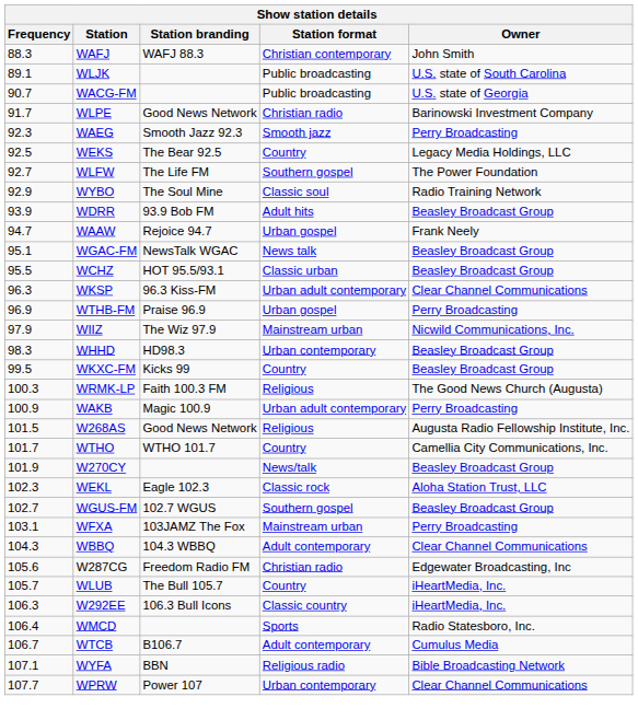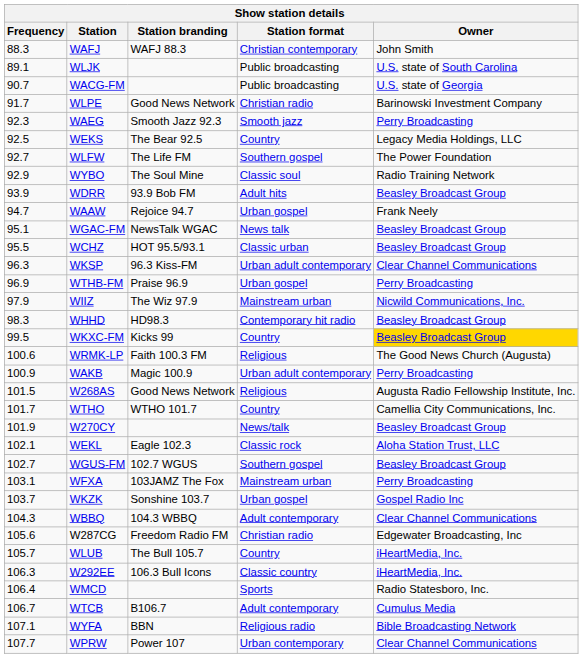WHHD | Station format: Urban contemporary -> Contemporary hit radio
WKXC-FM | Owner: no background -> gold background
WRMK-LP | Frequency: 100.3 -> 100.6
WEKL | Frequency: 102.3 -> 102.1
+ row: 103.7 | WKZK | Sonshine 103.7 | Urban gospel | Gospel Radio Inc
